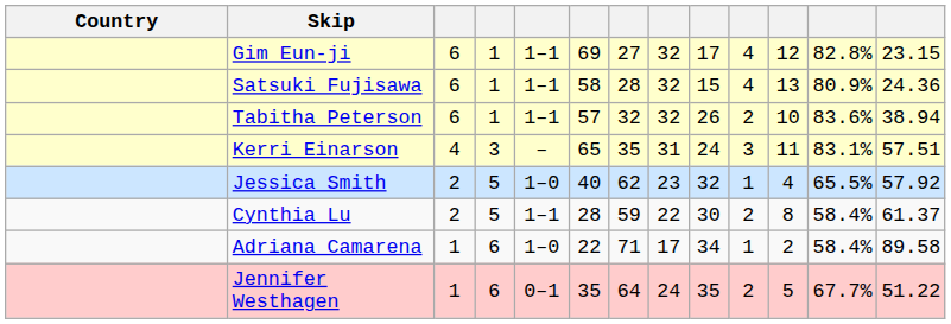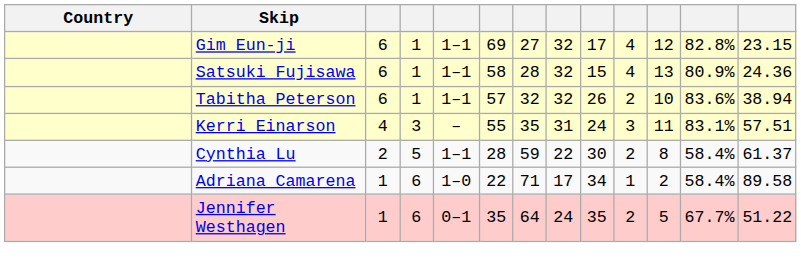Kerri Einarson | column 6: 65 -> 55
- row: Jessica Smith | 2 | 5 | 1–0 | 40 | 62 | 23 | 32 | 1 | 4 | 65.5% | 57.92
